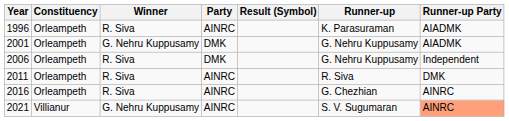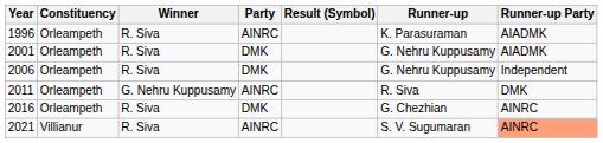2001 | Winner: G. Nehru Kuppusamy -> R. Siva
2011 | Winner: R. Siva -> G. Nehru Kuppusamy
2016 | Party: AINRC -> DMK
2021 | Winner: G. Nehru Kuppusamy -> R. Siva
